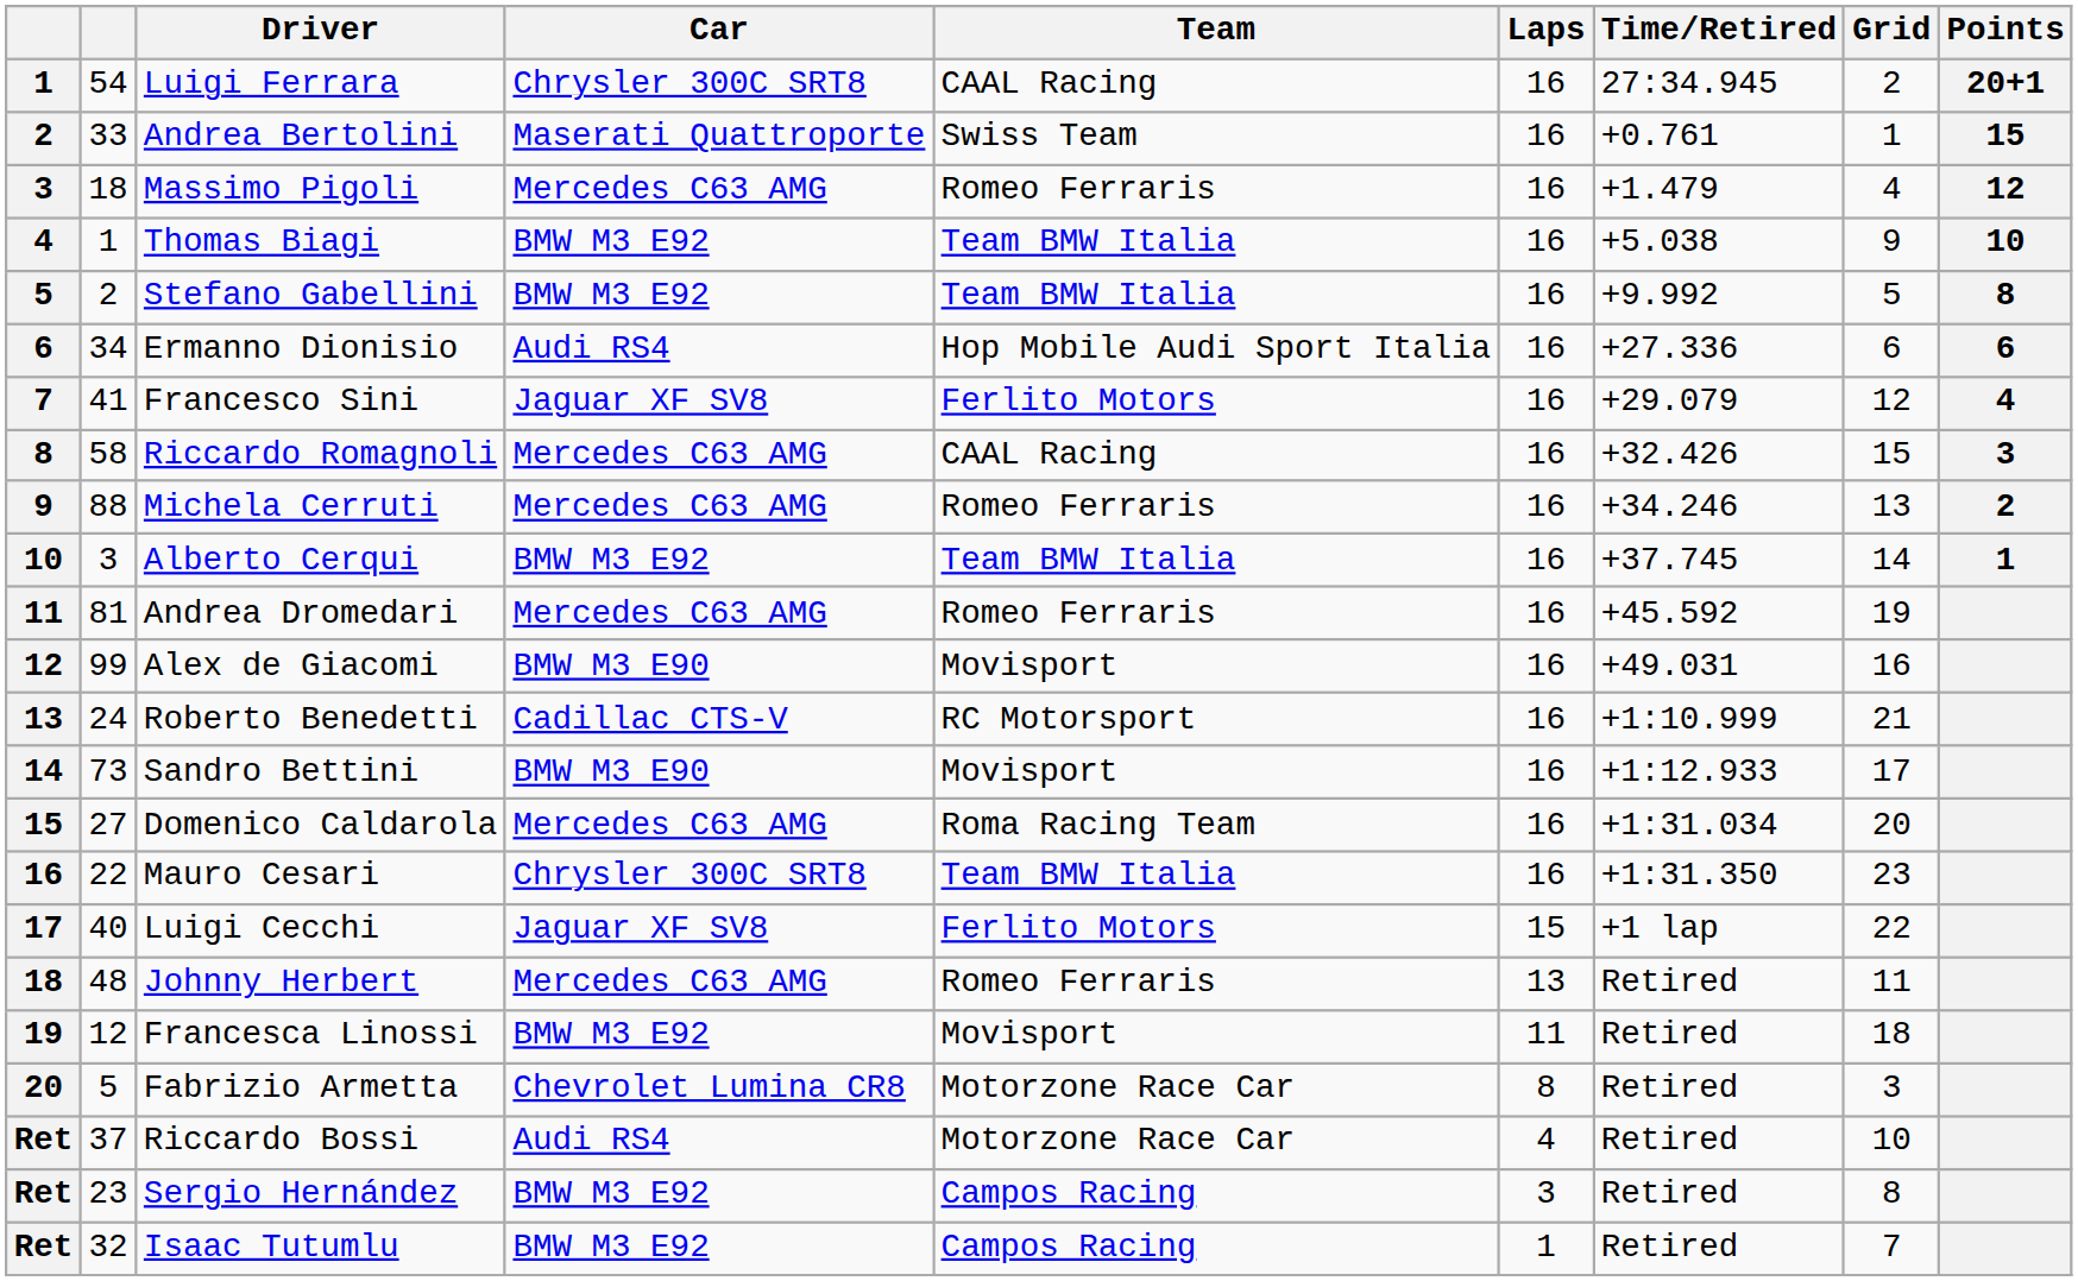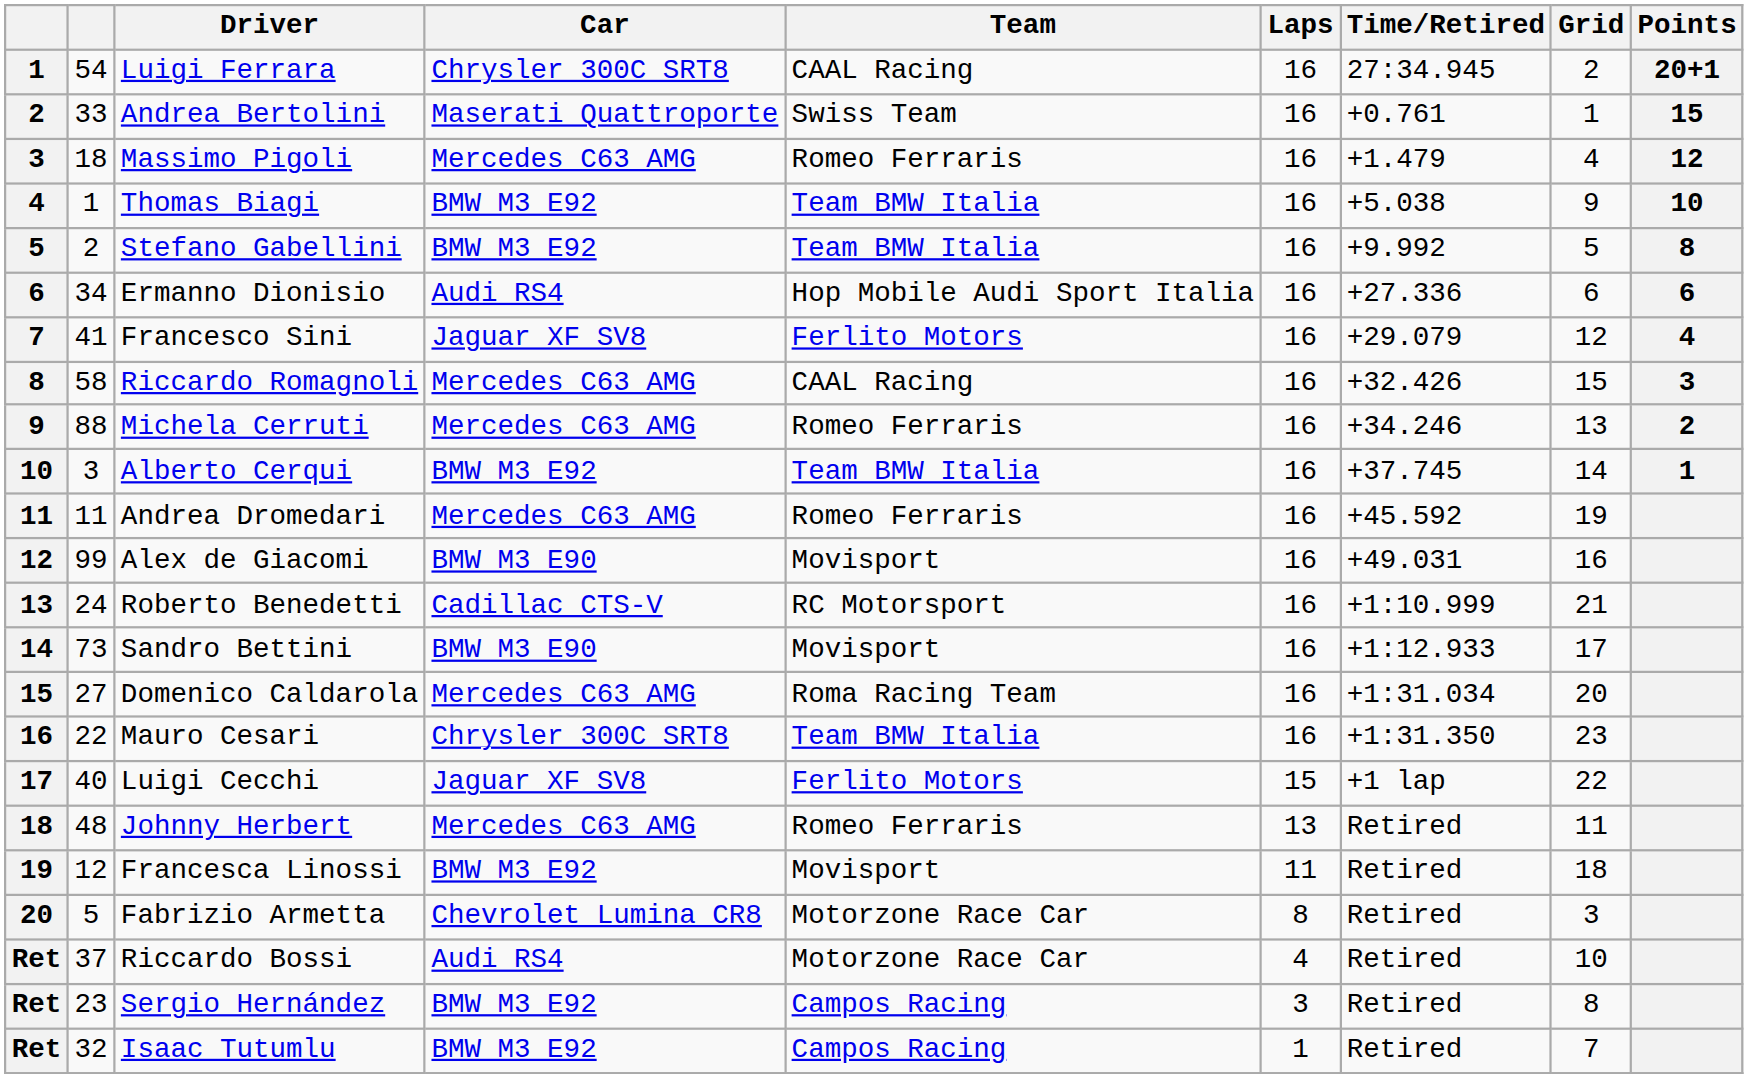Andrea Dromedari | column 2: 81 -> 11
